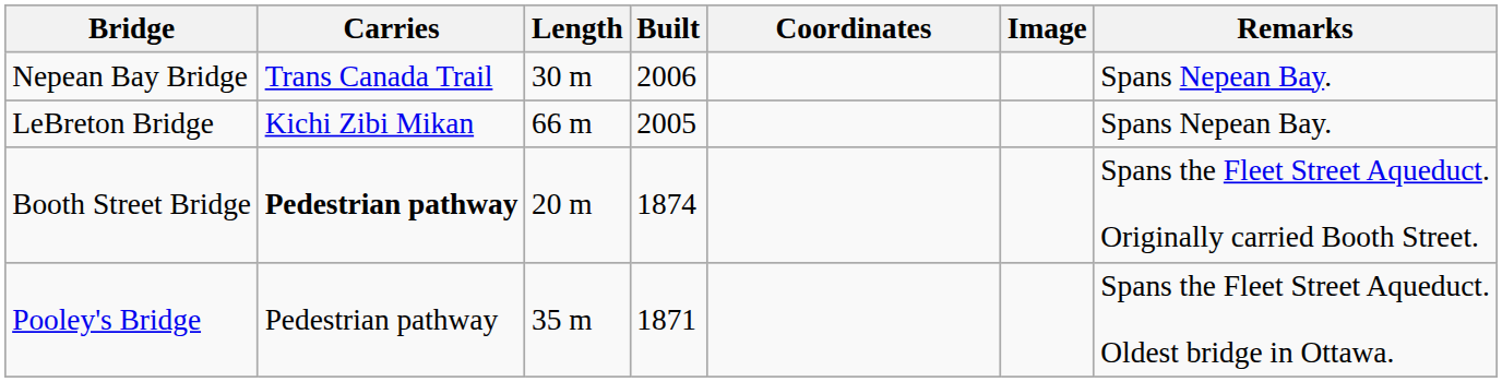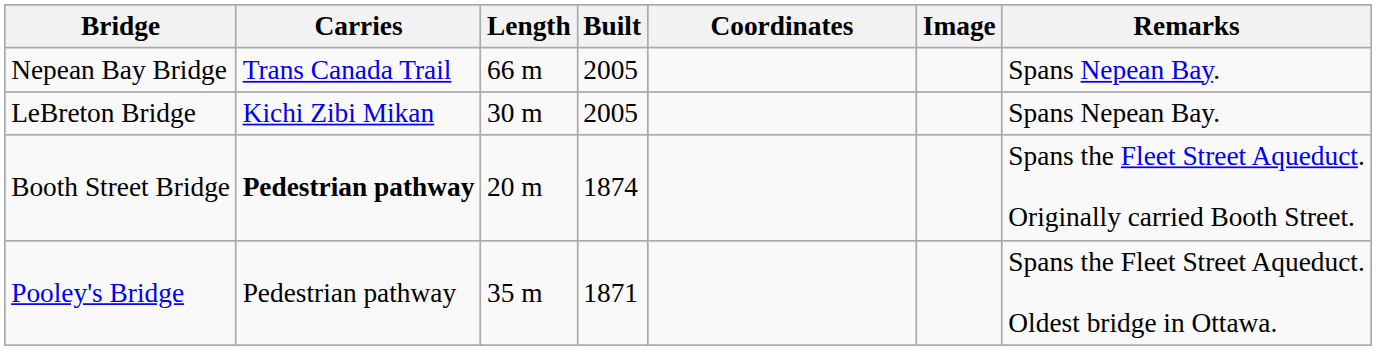Nepean Bay Bridge | Length: 30 m -> 66 m
Nepean Bay Bridge | Built: 2006 -> 2005
LeBreton Bridge | Length: 66 m -> 30 m
